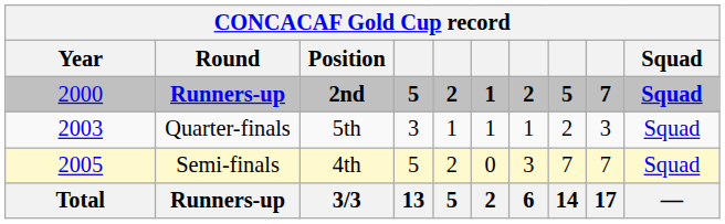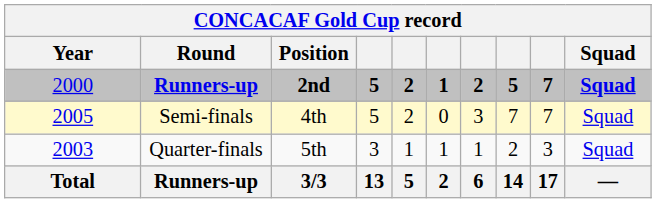rows swapped: Quarter-finals <-> Semi-finals
